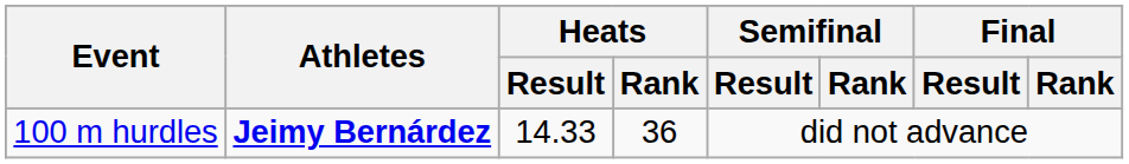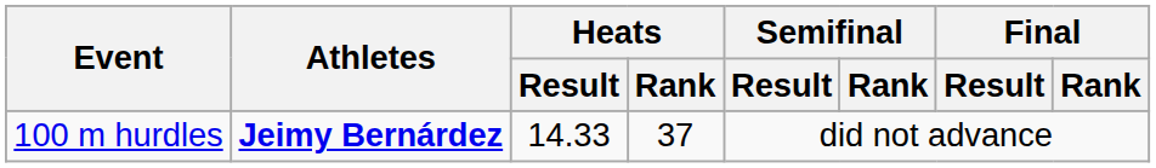100 m hurdles | Heats / Rank: 36 -> 37
